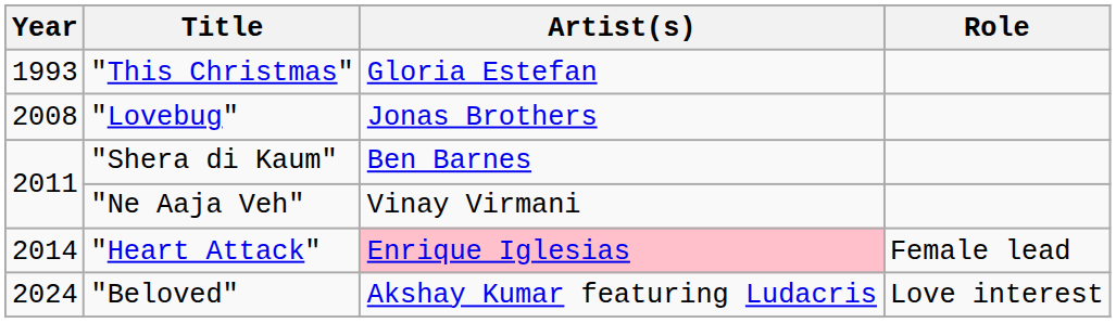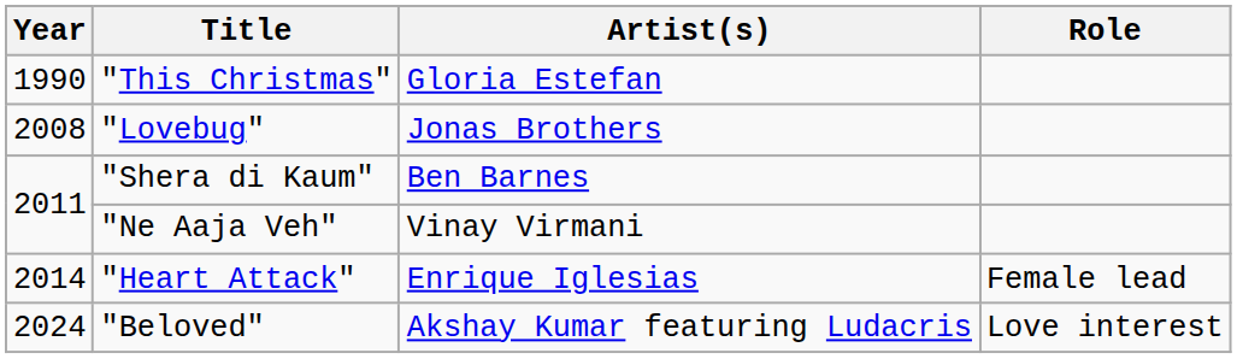"This Christmas" | Year: 1993 -> 1990
"Heart Attack" | Artist(s): pink background -> no background
